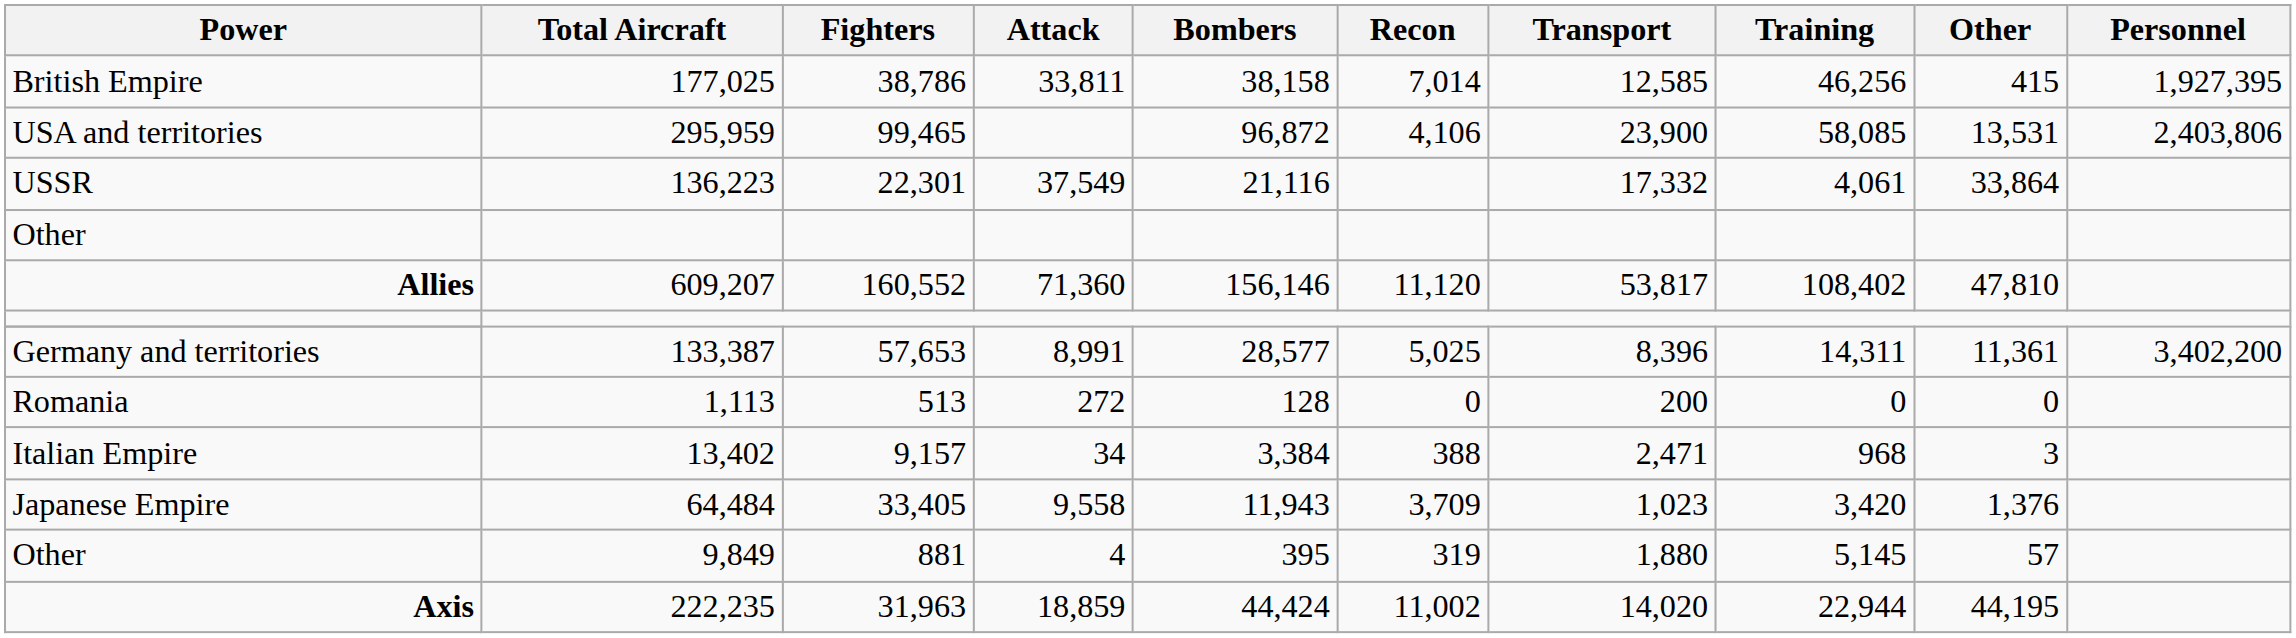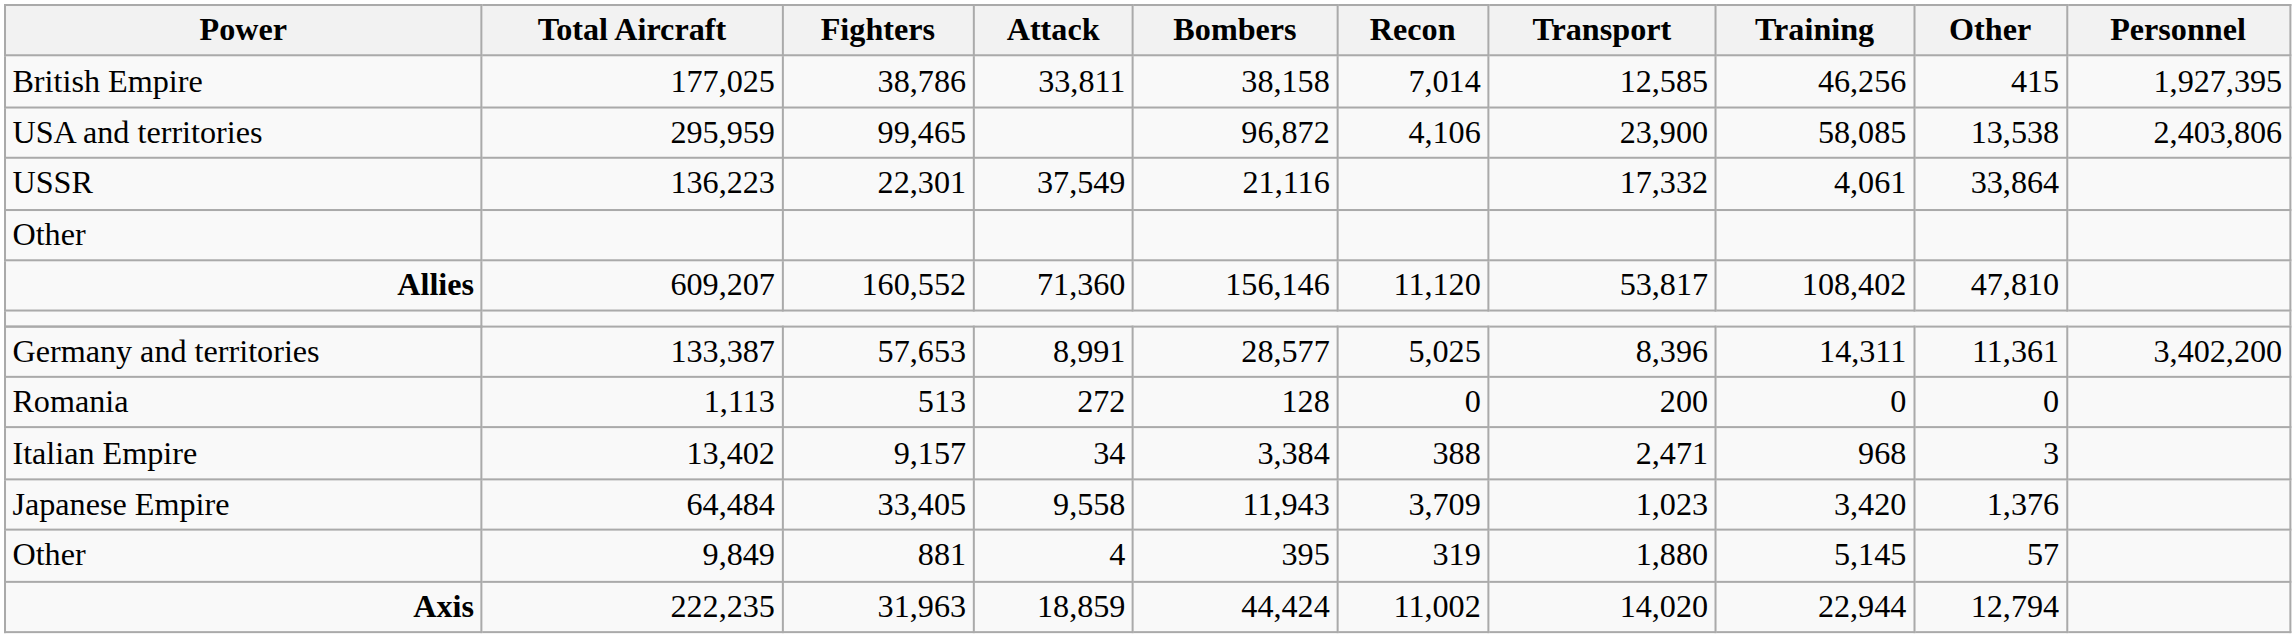USA and territories | Other: 13,531 -> 13,538
Axis | Other: 44,195 -> 12,794
